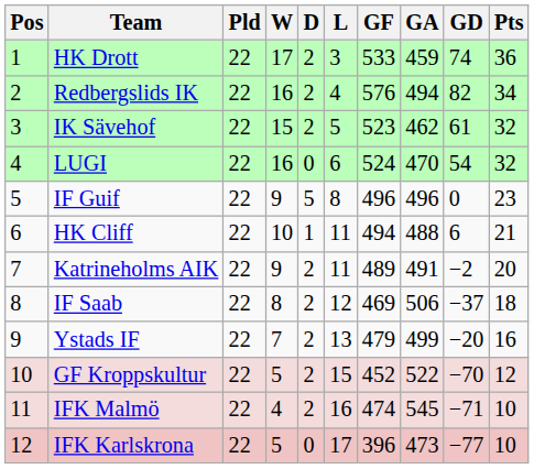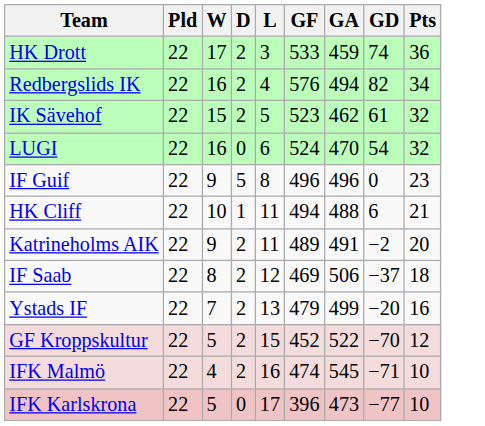- column: Pos | 1 | 2 | 3 | 4 | 5 | 6 | 7 | 8 | 9 | 10 | 11 | 12
